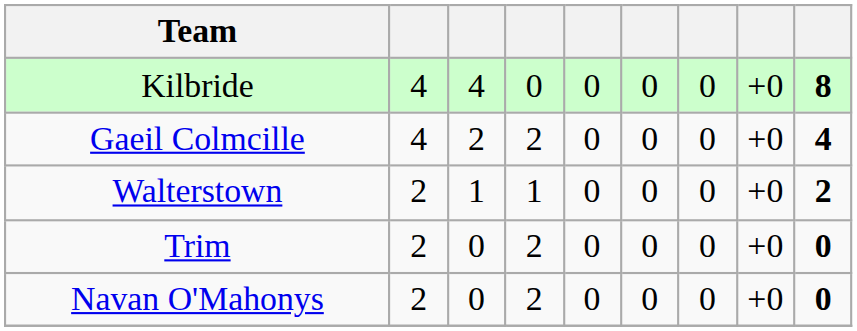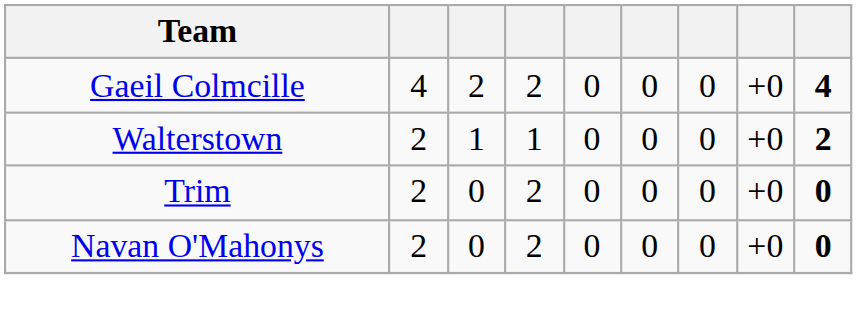- row: Kilbride | 4 | 4 | 0 | 0 | 0 | 0 | +0 | 8
